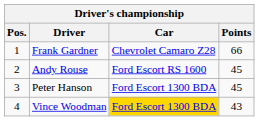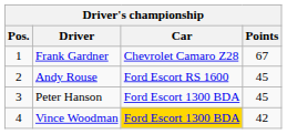Frank Gardner | Points: 66 -> 67
Vince Woodman | Points: 43 -> 42
